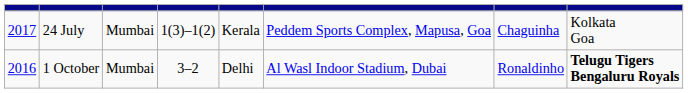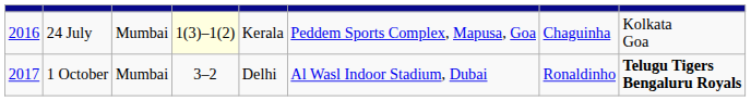24 July | column 1: 2017 -> 2016
24 July | column 4: no background -> lightyellow background
1 October | column 1: 2016 -> 2017
